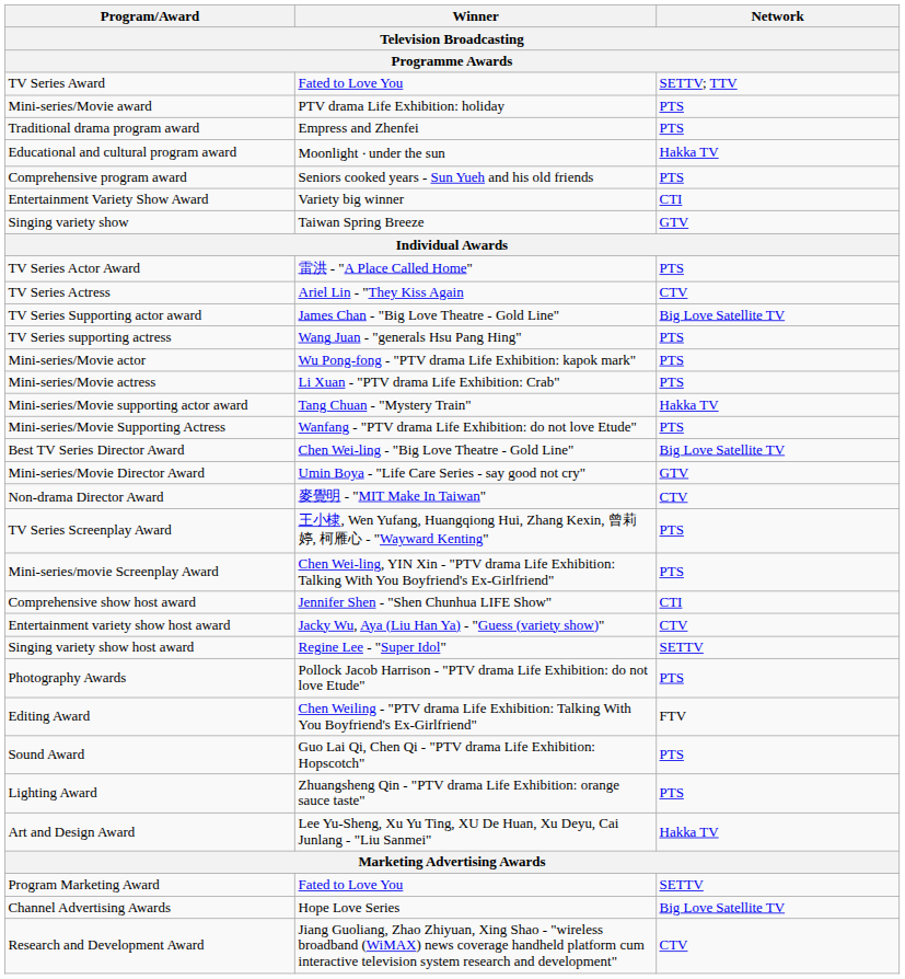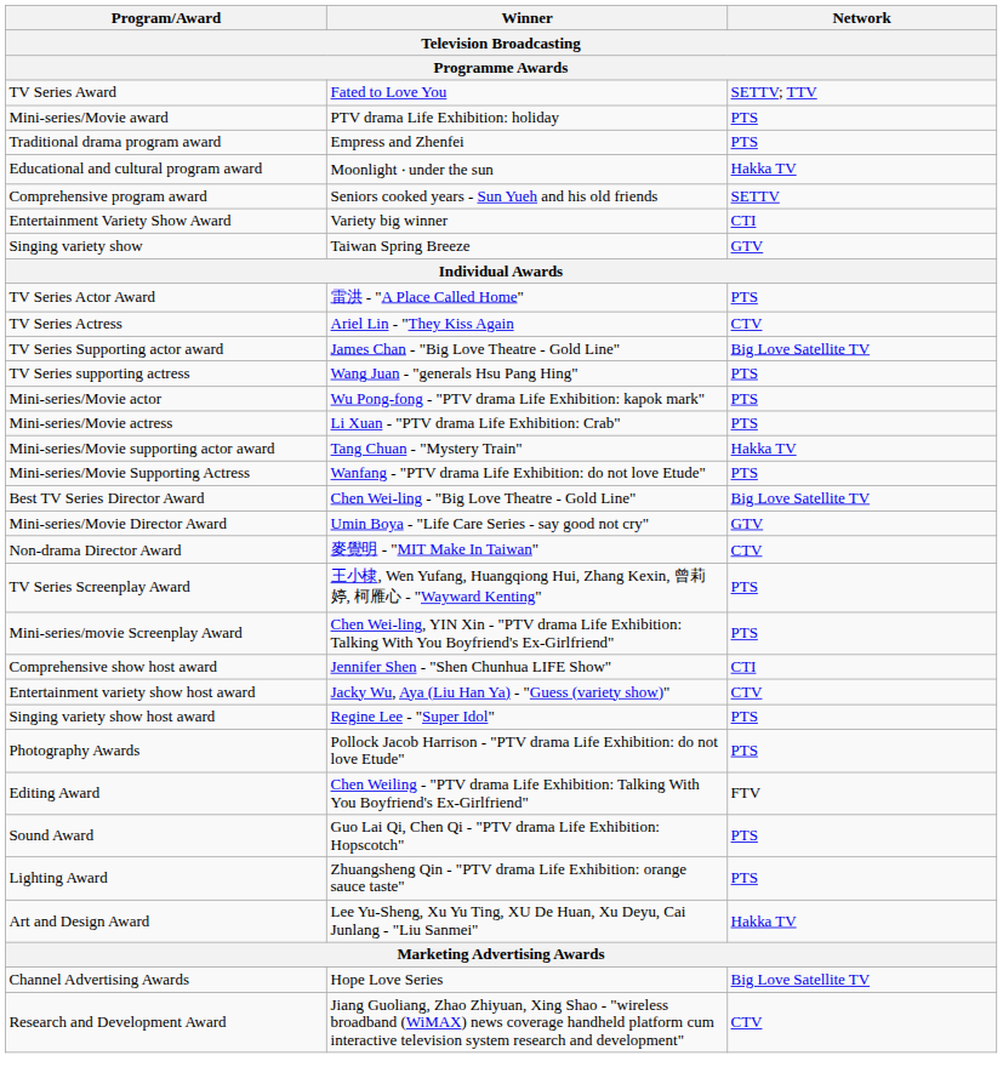Comprehensive program award | Network: PTS -> SETTV
Singing variety show host award | Network: SETTV -> PTS
- row: Program Marketing Award | Fated to Love You | SETTV
